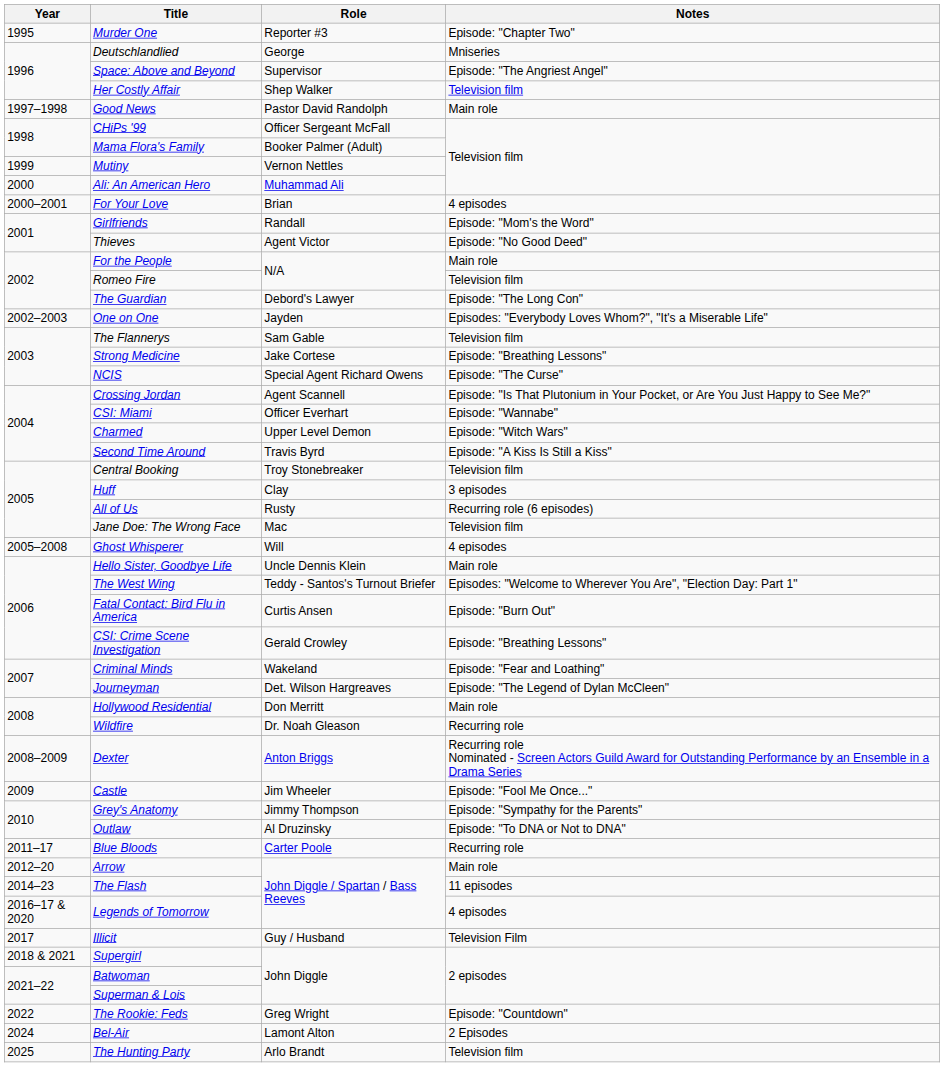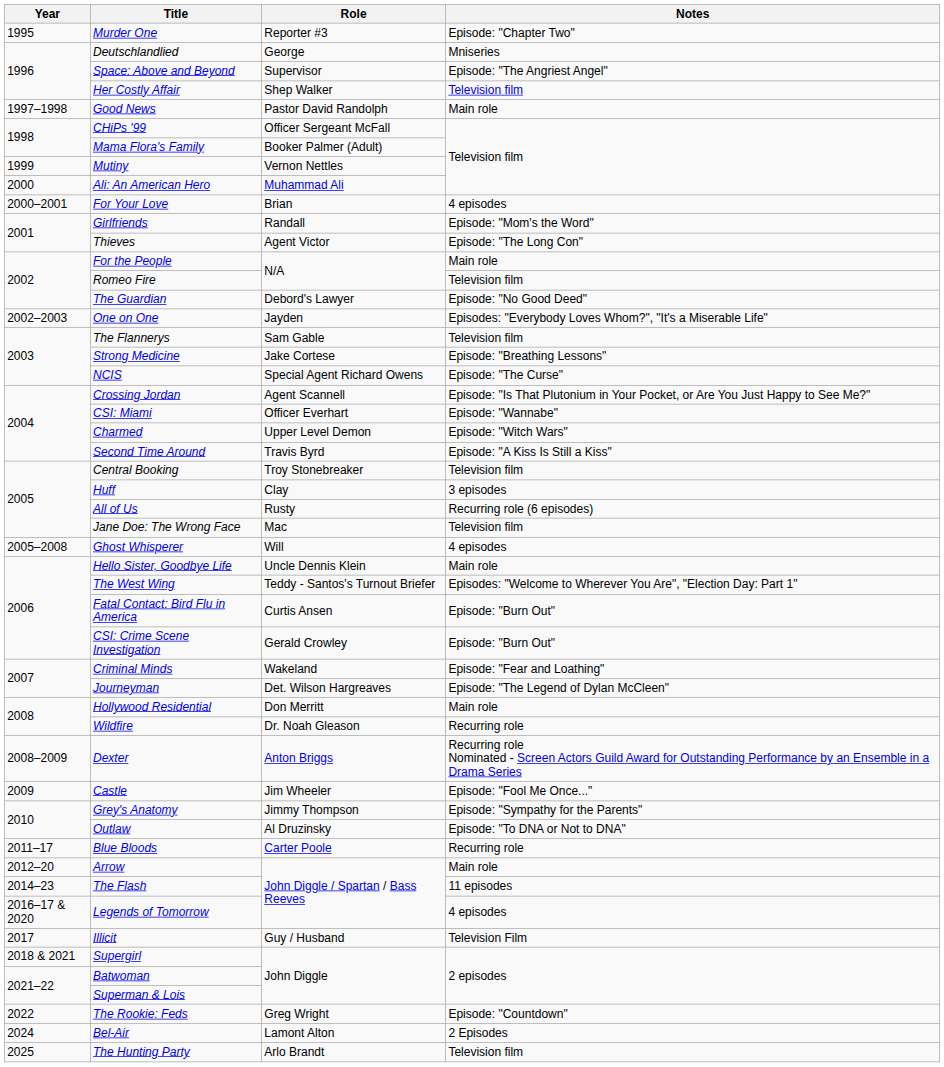Thieves | Notes: Episode: "No Good Deed" -> Episode: "The Long Con"
The Guardian | Notes: Episode: "The Long Con" -> Episode: "No Good Deed"
CSI: Crime Scene Investigation | Notes: Episode: "Breathing Lessons" -> Episode: "Burn Out"
